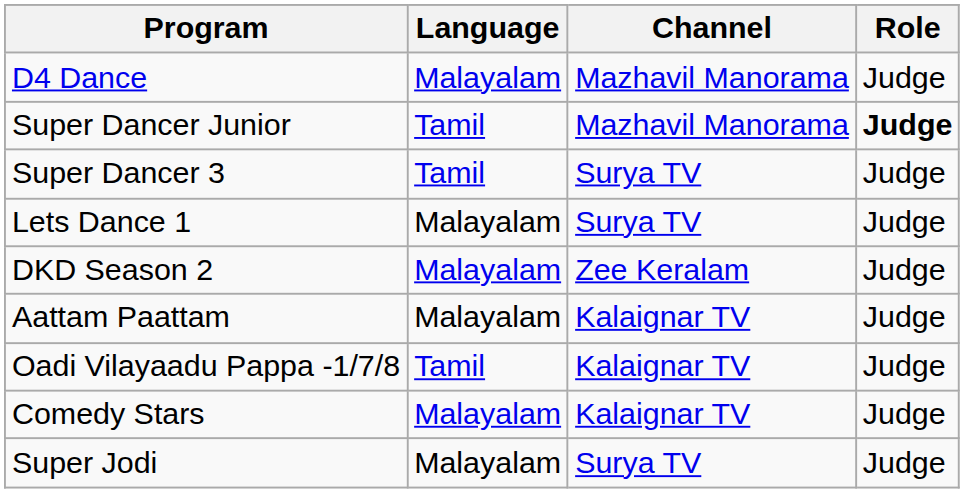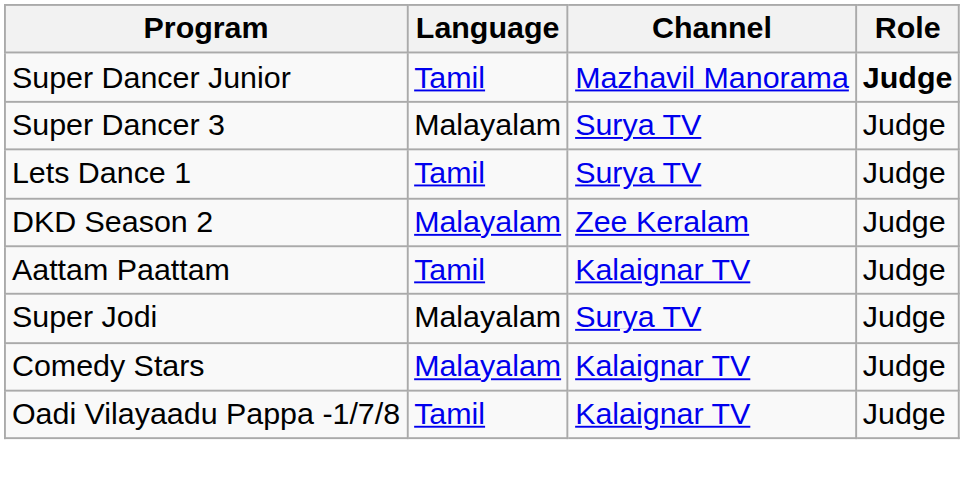- row: D4 Dance | Malayalam | Mazhavil Manorama | Judge
Super Dancer 3 | Language: Tamil -> Malayalam
Lets Dance 1 | Language: Malayalam -> Tamil
Aattam Paattam | Language: Malayalam -> Tamil
rows swapped: Oadi Vilayaadu Pappa -1/7/8 <-> Super Jodi
